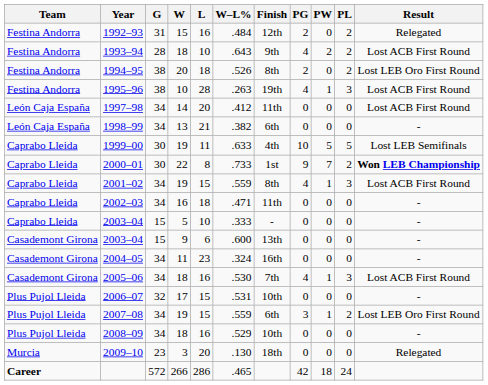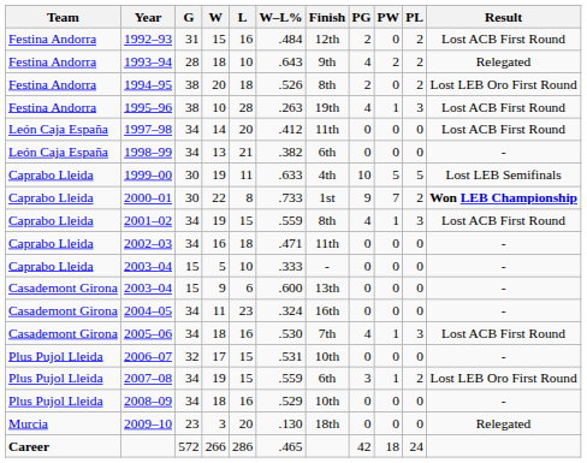1992–93 | Result: Relegated -> Lost ACB First Round
1993–94 | Result: Lost ACB First Round -> Relegated
